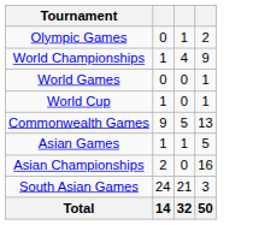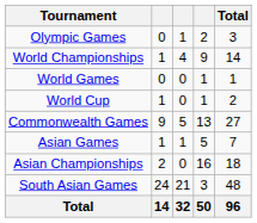+ column: Total | 3 | 14 | 1 | 2 | 27 | 7 | 18 | 48 | 96
